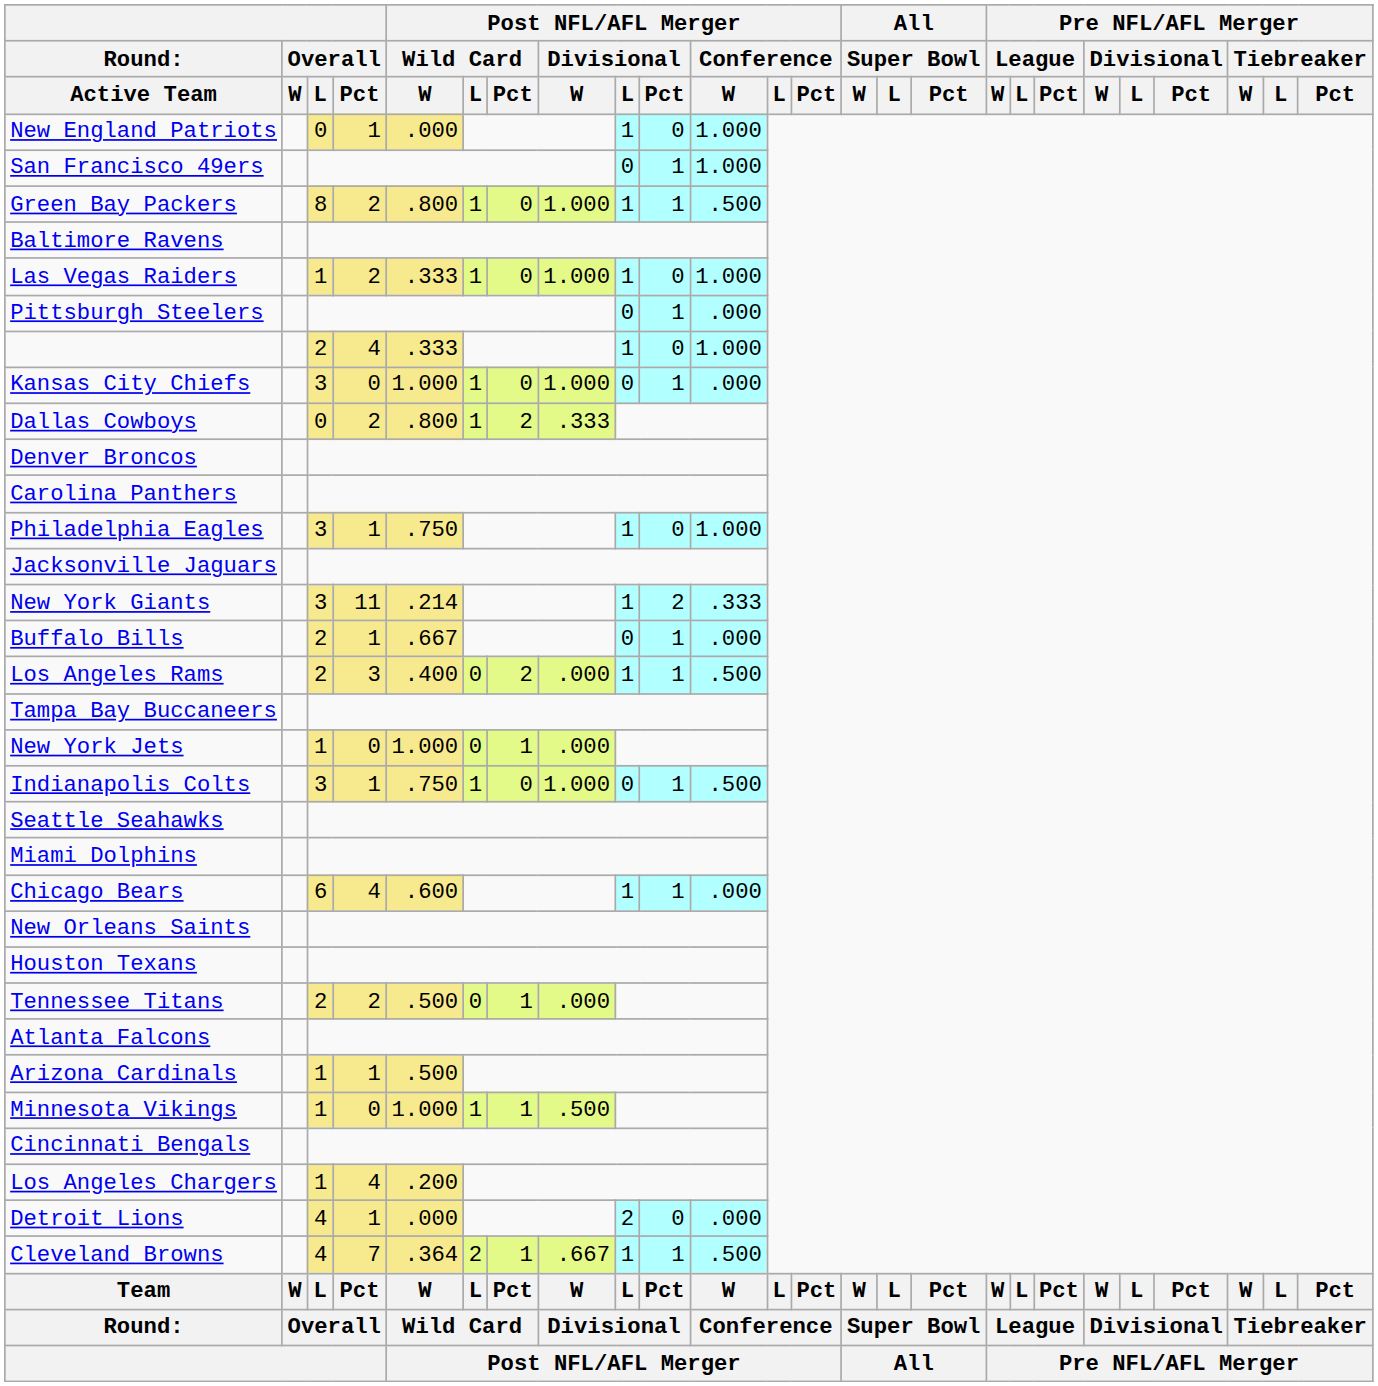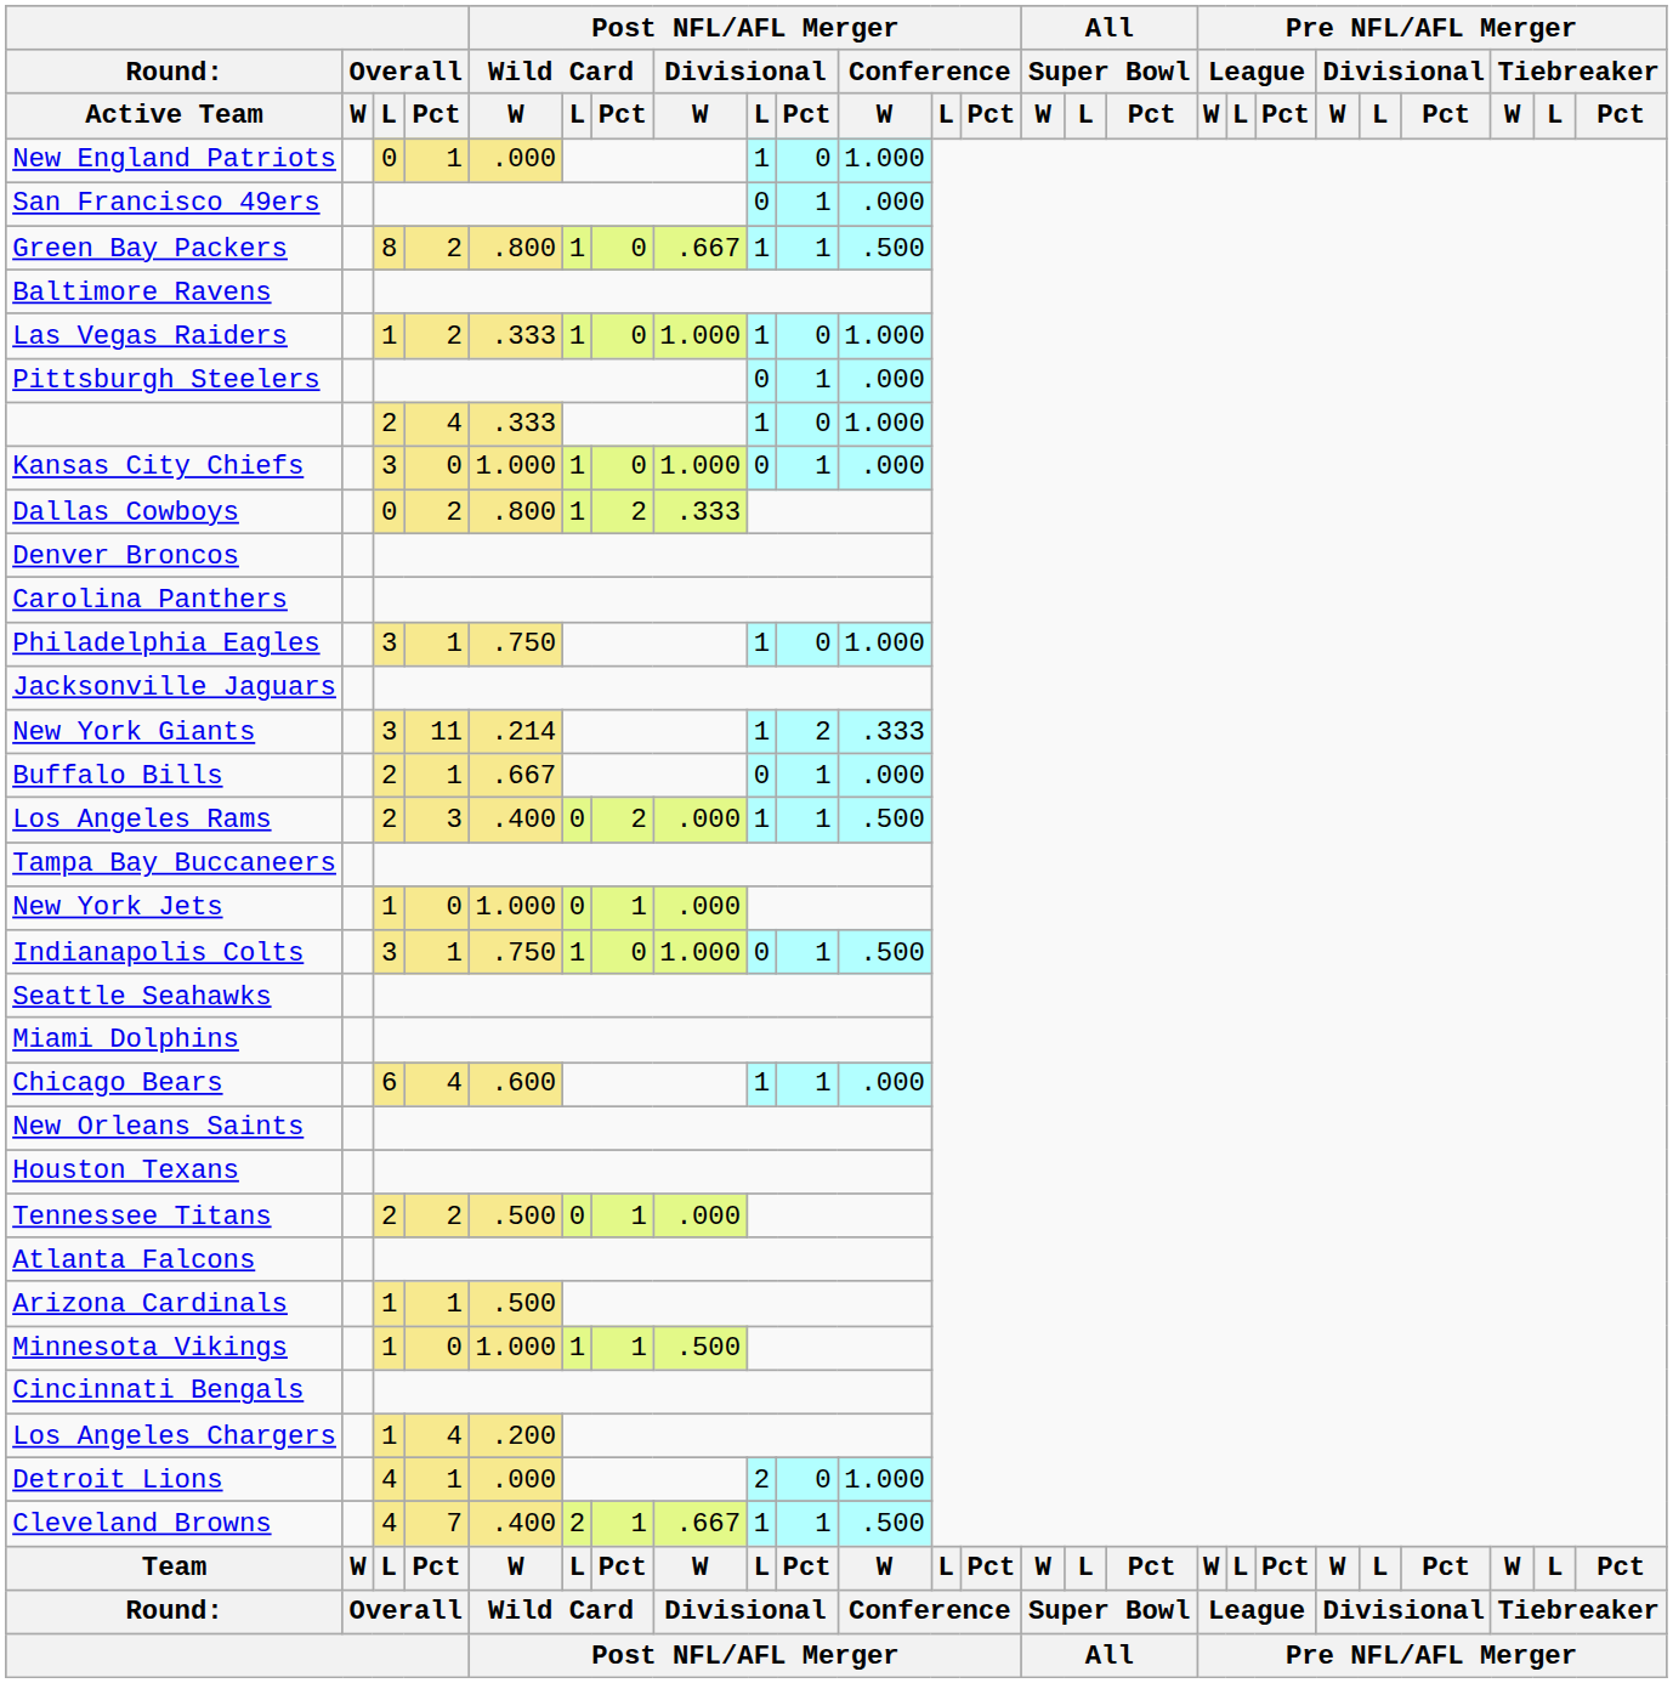San Francisco 49ers | Post NFL/AFL Merger / Conference / W: 1.000 -> .000
Green Bay Packers | Post NFL/AFL Merger / Divisional / W: 1.000 -> .667
Detroit Lions | Post NFL/AFL Merger / Conference / W: .000 -> 1.000
Cleveland Browns | Post NFL/AFL Merger / Wild Card / W: .364 -> .400
